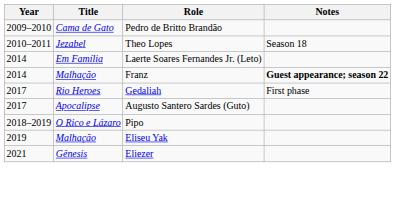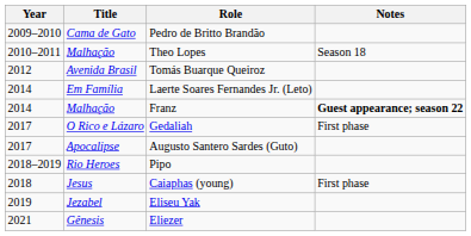Theo Lopes | Title: Jezabel -> Malhação
+ row: 2012 | Avenida Brasil | Tomás Buarque Queiroz
Gedaliah | Title: Rio Heroes -> O Rico e Lázaro
Pipo | Title: O Rico e Lázaro -> Rio Heroes
+ row: 2018 | Jesus | Caiaphas (young) | First phase
Eliseu Yak | Title: Malhação -> Jezabel
